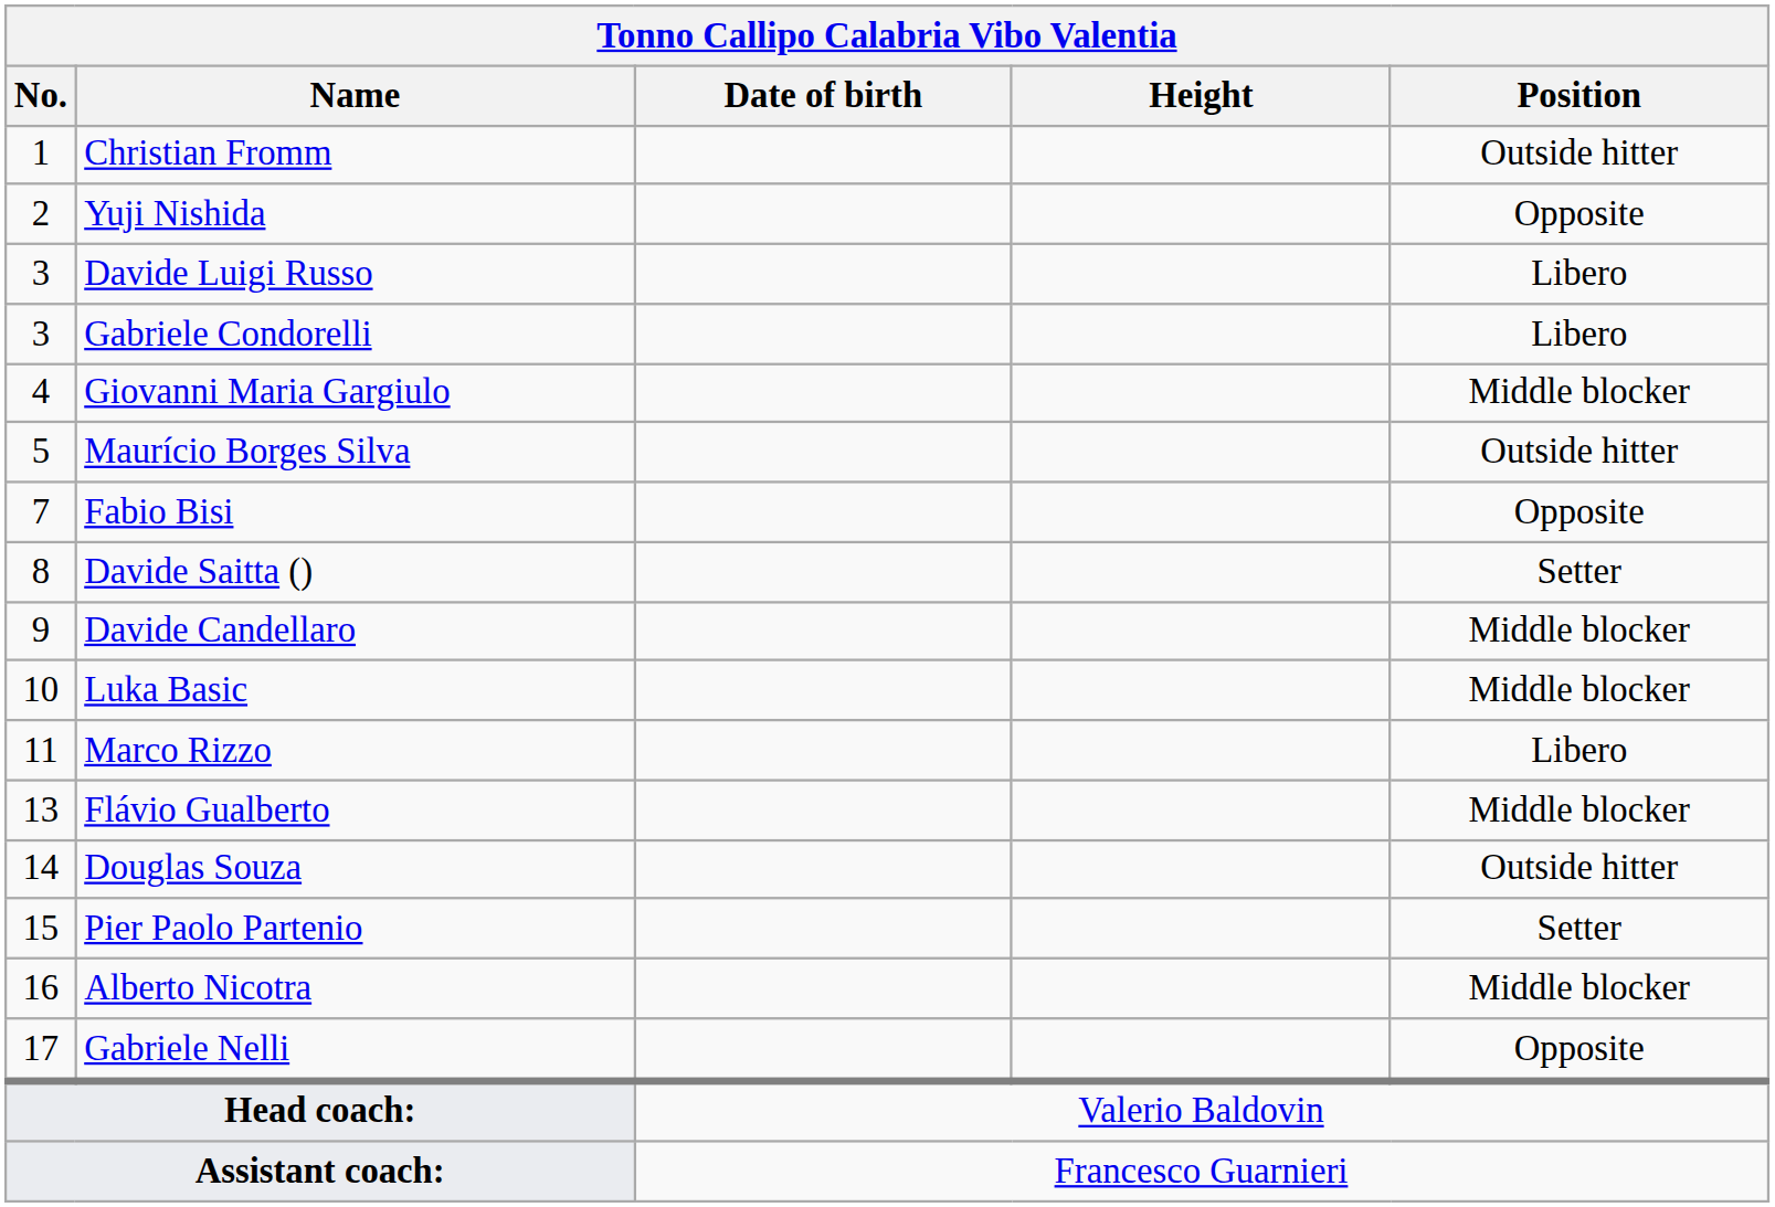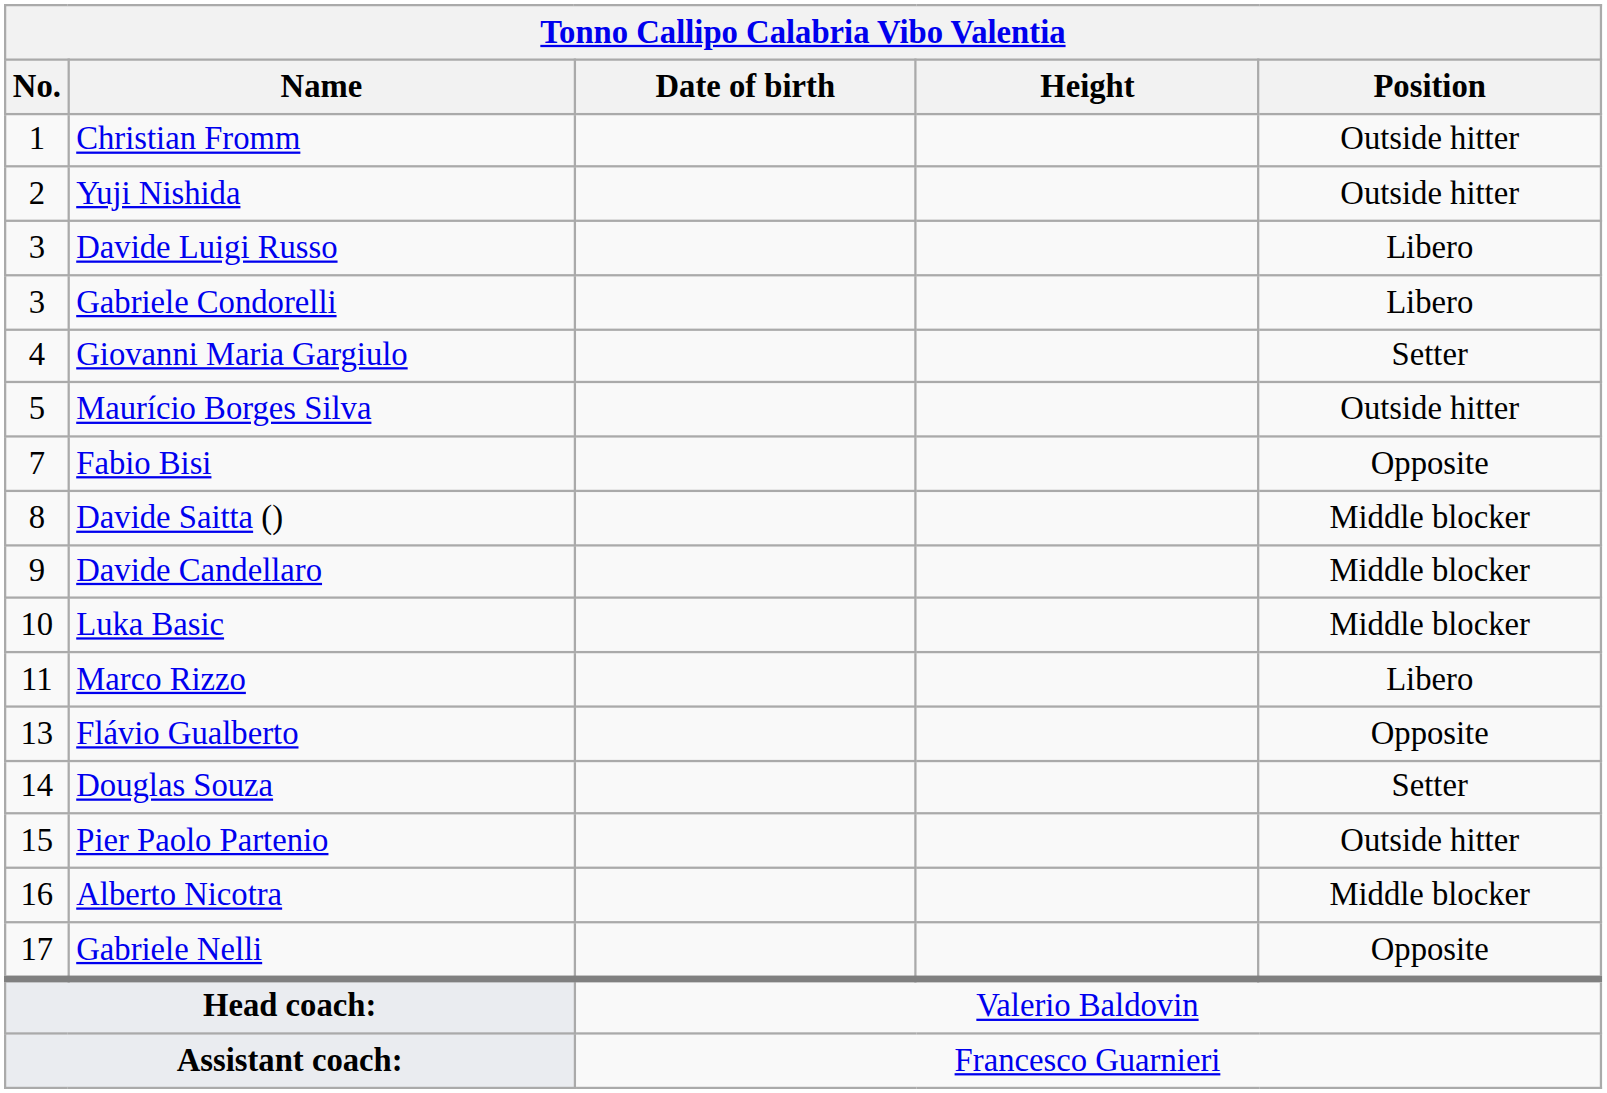Yuji Nishida | Position: Opposite -> Outside hitter
Giovanni Maria Gargiulo | Position: Middle blocker -> Setter
Davide Saitta () | Position: Setter -> Middle blocker
Flávio Gualberto | Position: Middle blocker -> Opposite
Douglas Souza | Position: Outside hitter -> Setter
Pier Paolo Partenio | Position: Setter -> Outside hitter
